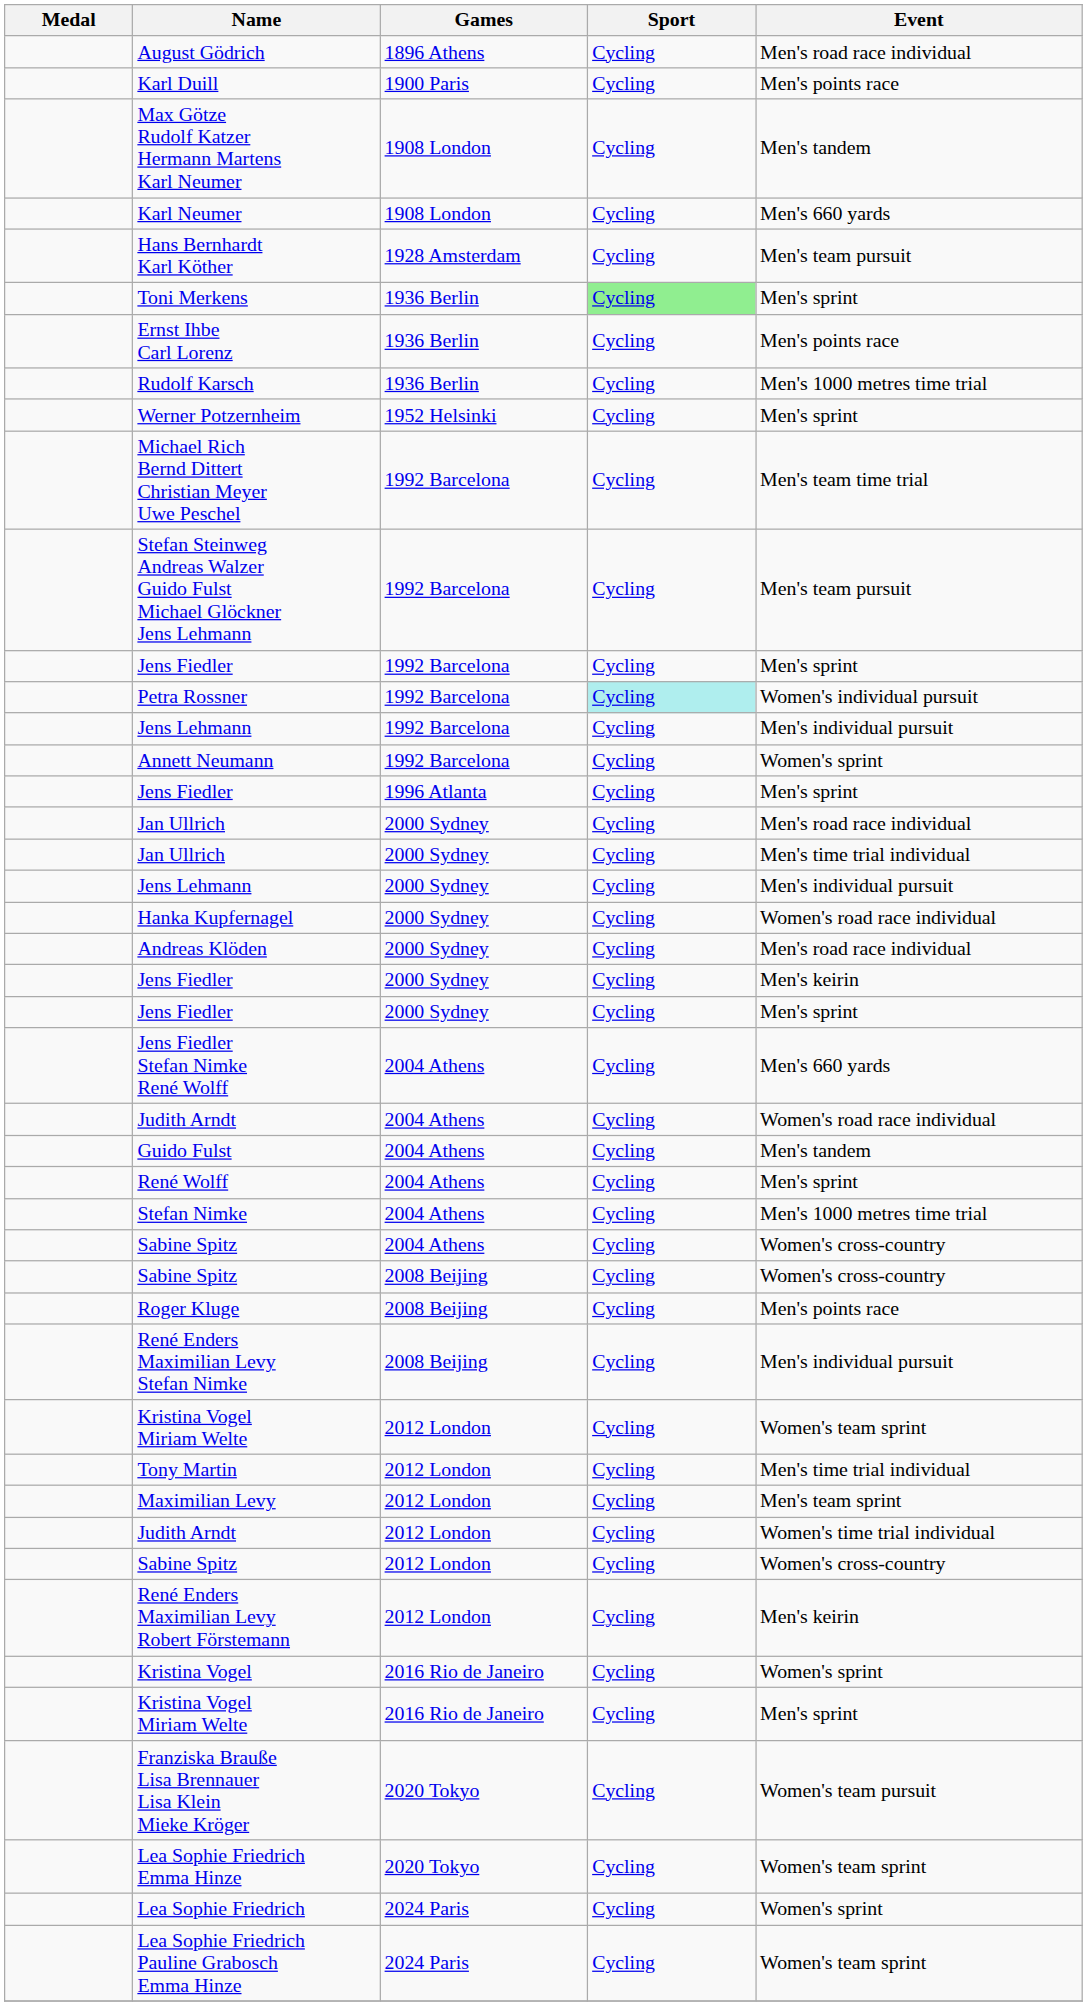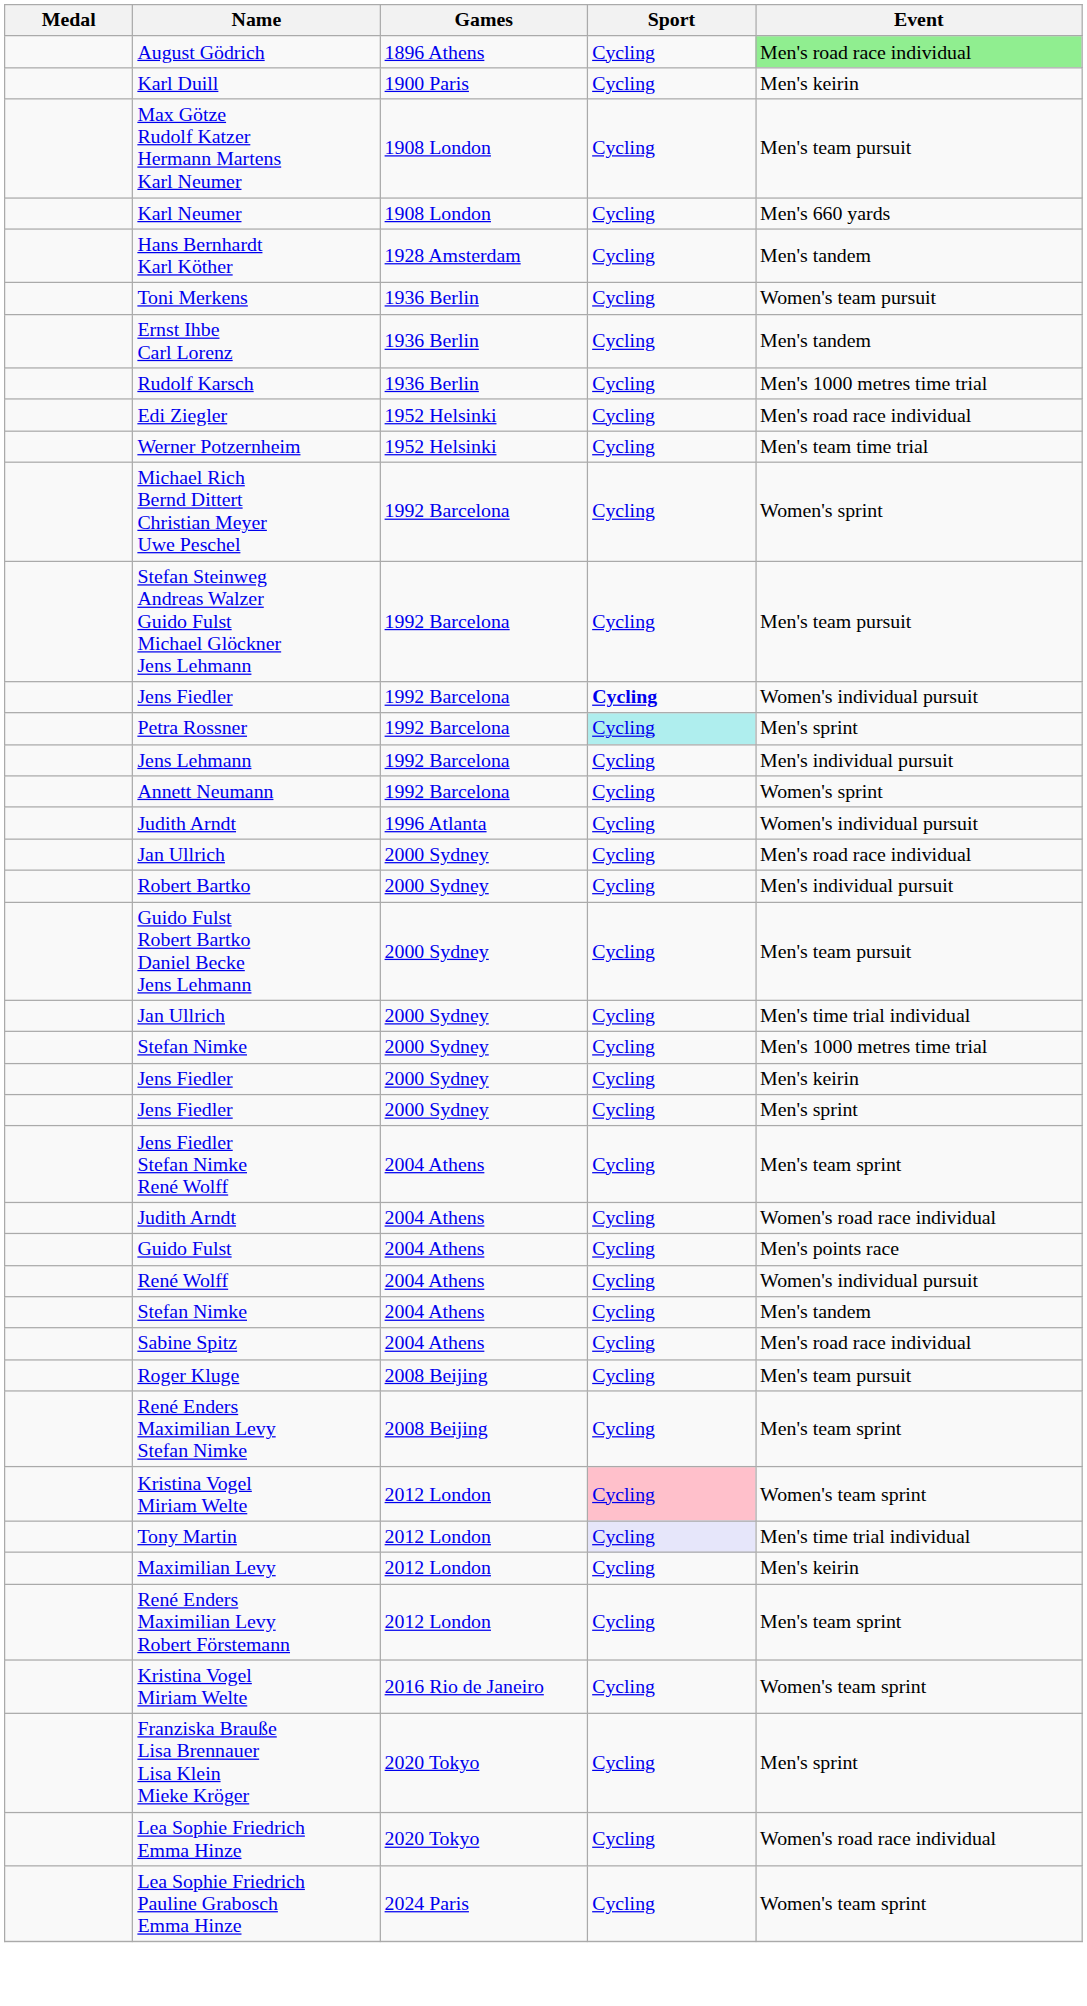August Gödrich | Event: no background -> lightgreen background
Karl Duill | Event: Men's points race -> Men's keirin
Max Götze Rudolf Katzer Hermann Martens Karl Neumer | Event: Men's tandem -> Men's team pursuit
Hans Bernhardt Karl Köther | Event: Men's team pursuit -> Men's tandem
Toni Merkens | Sport: lightgreen background -> no background
Toni Merkens | Event: Men's sprint -> Women's team pursuit
Ernst Ihbe Carl Lorenz | Event: Men's points race -> Men's tandem
+ row: Edi Ziegler | 1952 Helsinki | Cycling | Men's road race individual
Werner Potzernheim | Event: Men's sprint -> Men's team time trial
Michael Rich Bernd Dittert Christian Meyer Uwe Peschel | Event: Men's team time trial -> Women's sprint
Jens Fiedler / 1992 Barcelona | Sport: normal -> bold
Jens Fiedler / 1992 Barcelona | Event: Men's sprint -> Women's individual pursuit
Petra Rossner | Event: Women's individual pursuit -> Men's sprint
- row: Jens Fiedler | 1996 Atlanta | Cycling | Men's sprint
+ row: Judith Arndt | 1996 Atlanta | Cycling | Women's individual pursuit
+ row: Robert Bartko | 2000 Sydney | Cycling | Men's individual pursuit
+ row: Guido Fulst Robert Bartko Daniel Becke Jens Lehmann | 2000 Sydney | Cycling | Men's team pursuit
- row: Jens Lehmann | 2000 Sydney | Cycling | Men's individual pursuit
+ row: Stefan Nimke | 2000 Sydney | Cycling | Men's 1000 metres time trial
- row: Hanka Kupfernagel | 2000 Sydney | Cycling | Women's road race individual
- row: Andreas Klöden | 2000 Sydney | Cycling | Men's road race individual
Jens Fiedler Stefan Nimke René Wolff | Event: Men's 660 yards -> Men's team sprint
Guido Fulst | Event: Men's tandem -> Men's points race
René Wolff | Event: Men's sprint -> Women's individual pursuit
Stefan Nimke / 2004 Athens | Event: Men's 1000 metres time trial -> Men's tandem
Sabine Spitz / 2004 Athens | Event: Women's cross-country -> Men's road race individual
- row: Sabine Spitz | 2008 Beijing | Cycling | Women's cross-country
Roger Kluge | Event: Men's points race -> Men's team pursuit
René Enders Maximilian Levy Stefan Nimke | Event: Men's individual pursuit -> Men's team sprint
Kristina Vogel Miriam Welte / 2012 London | Sport: no background -> pink background
Tony Martin | Sport: no background -> lavender background
Maximilian Levy | Event: Men's team sprint -> Men's keirin
- row: Judith Arndt | 2012 London | Cycling | Women's time trial individual
- row: Sabine Spitz | 2012 London | Cycling | Women's cross-country
René Enders Maximilian Levy Robert Förstemann | Event: Men's keirin -> Men's team sprint
- row: Kristina Vogel | 2016 Rio de Janeiro | Cycling | Women's sprint
Kristina Vogel Miriam Welte / 2016 Rio de Janeiro | Event: Men's sprint -> Women's team sprint
Franziska Brauße Lisa Brennauer Lisa Klein Mieke Kröger | Event: Women's team pursuit -> Men's sprint
Lea Sophie Friedrich Emma Hinze | Event: Women's team sprint -> Women's road race individual
- row: Lea Sophie Friedrich | 2024 Paris | Cycling | Women's sprint
